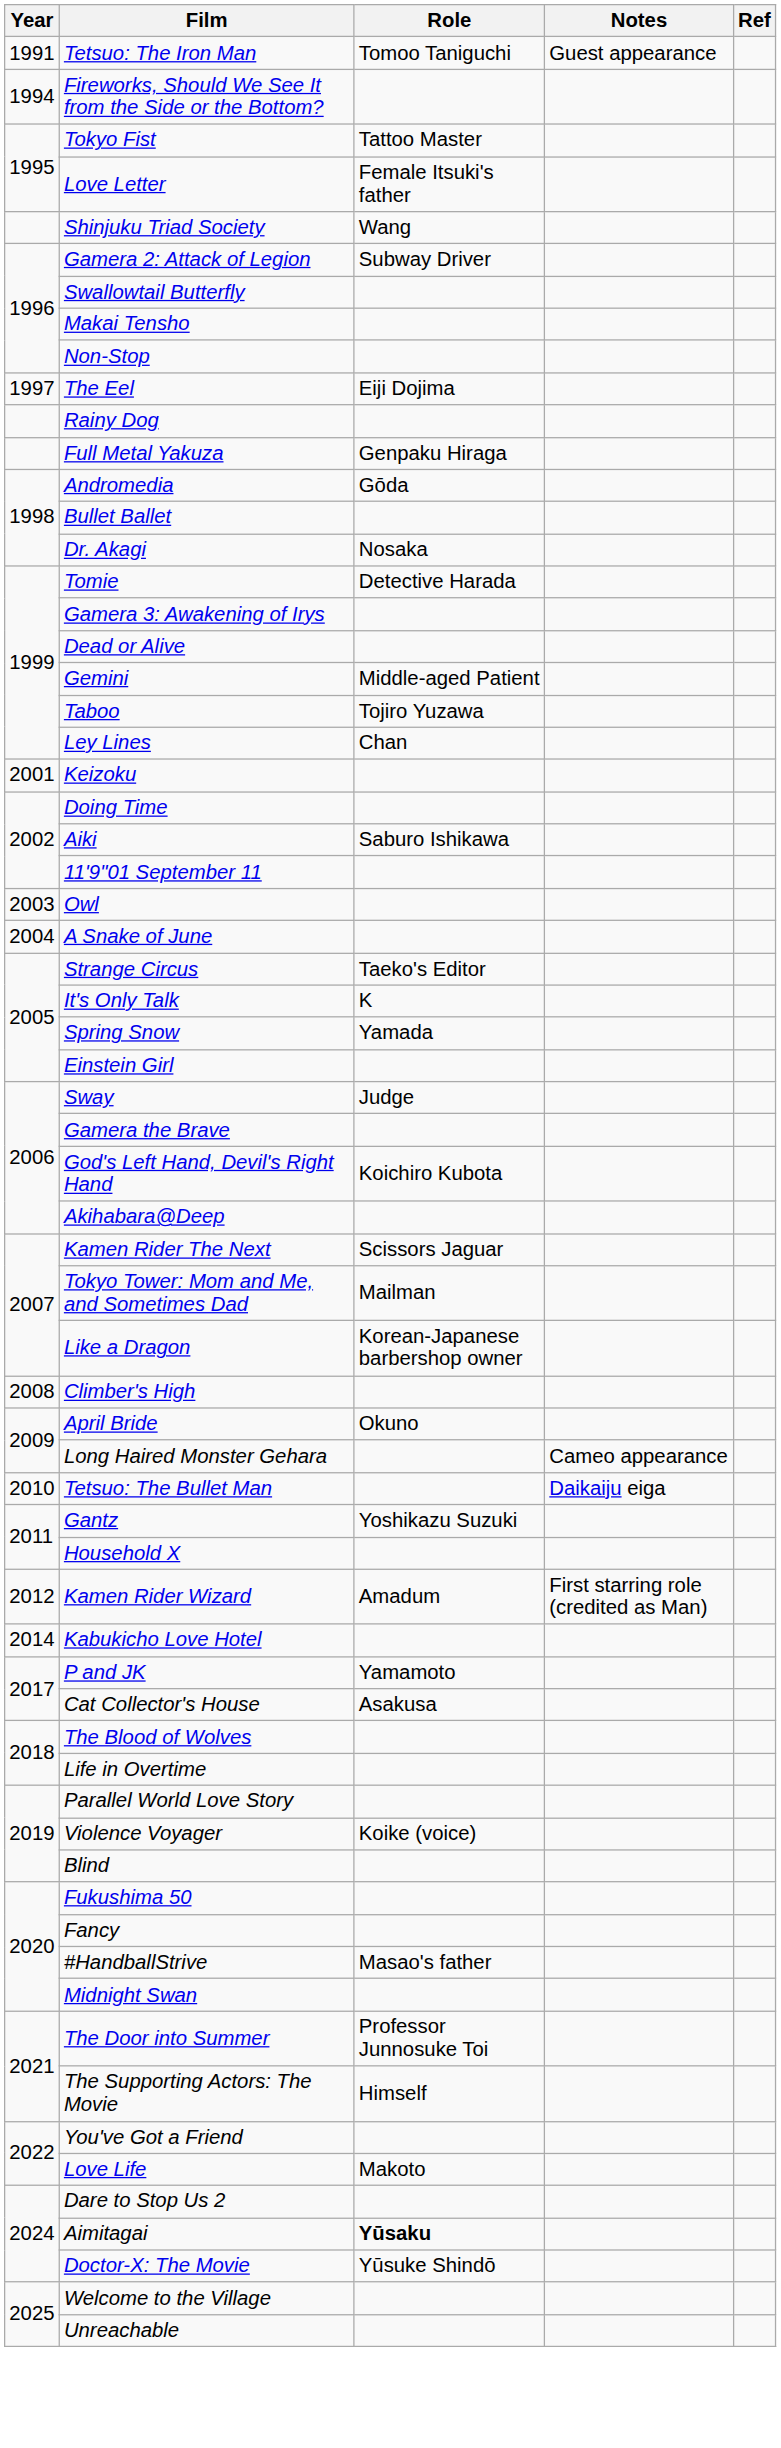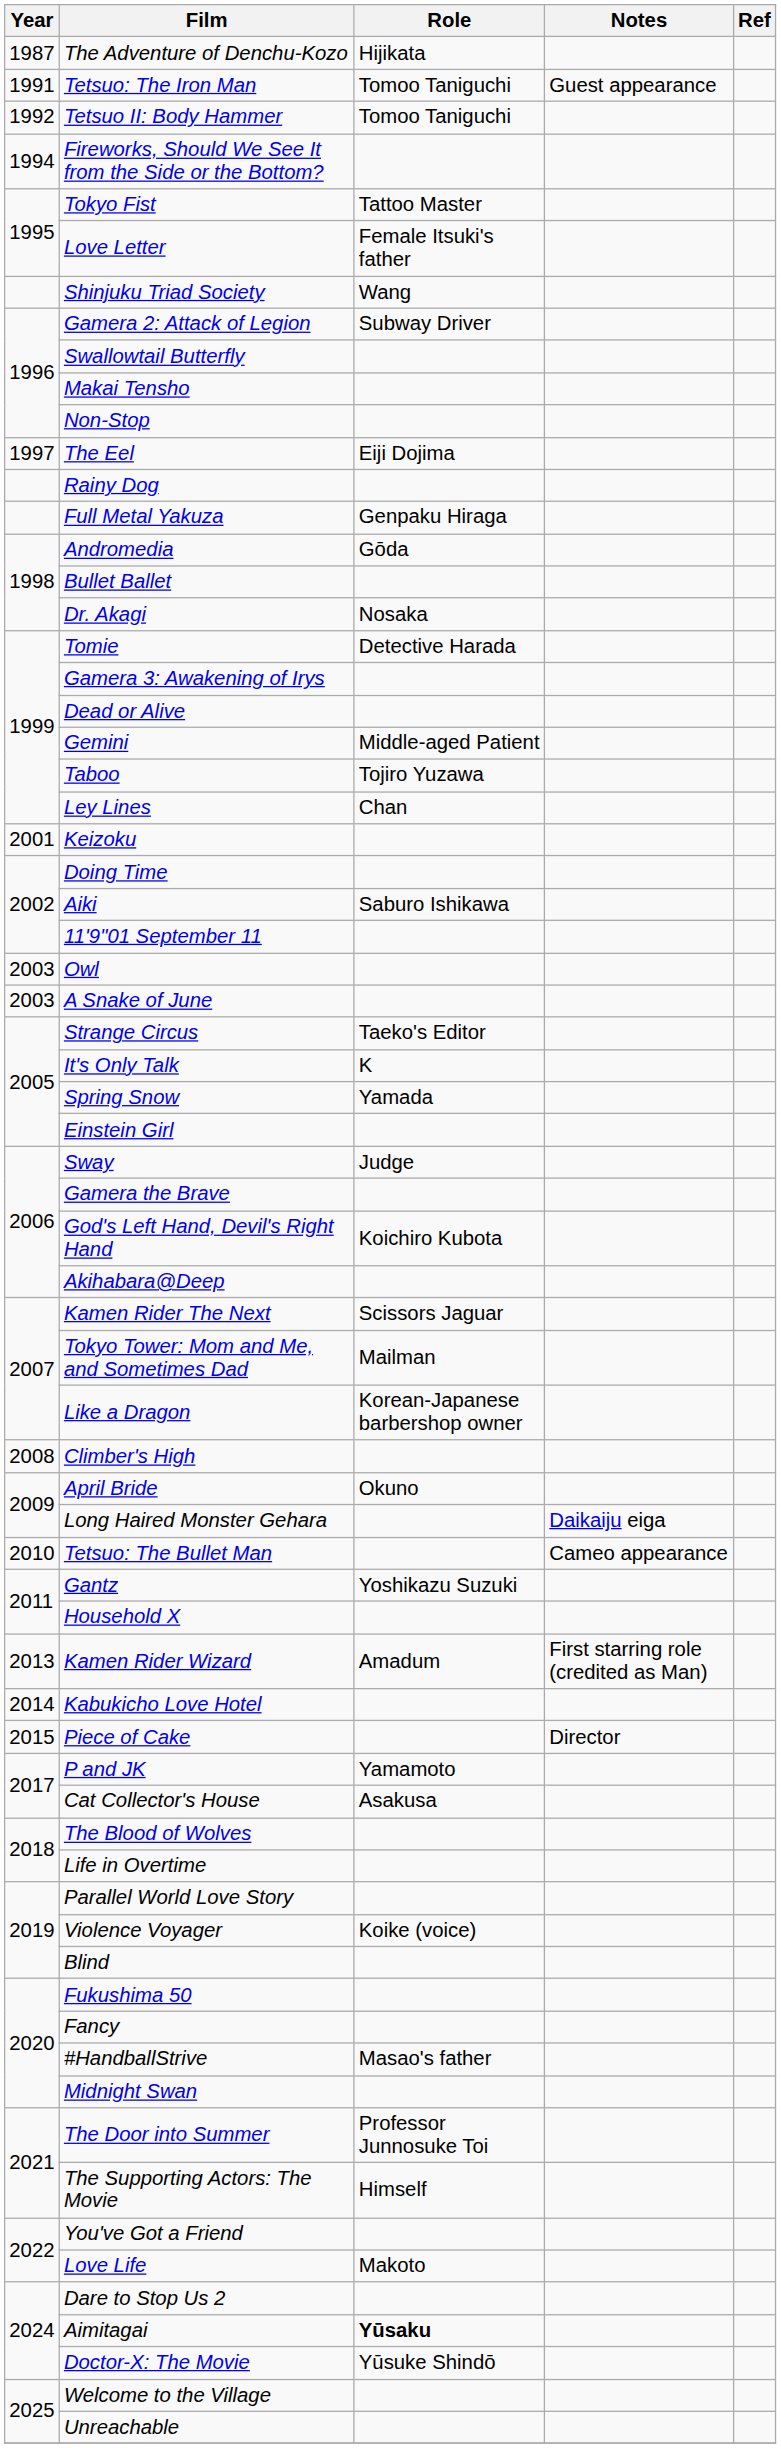+ row: 1987 | The Adventure of Denchu-Kozo | Hijikata
+ row: 1992 | Tetsuo II: Body Hammer | Tomoo Taniguchi
A Snake of June | Year: 2004 -> 2003
Long Haired Monster Gehara | Notes: Cameo appearance -> Daikaiju eiga
Tetsuo: The Bullet Man | Notes: Daikaiju eiga -> Cameo appearance
Kamen Rider Wizard | Year: 2012 -> 2013
+ row: 2015 | Piece of Cake | Director
